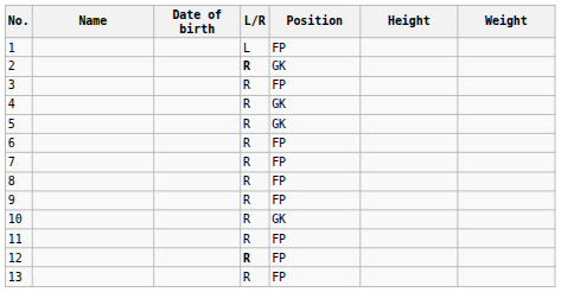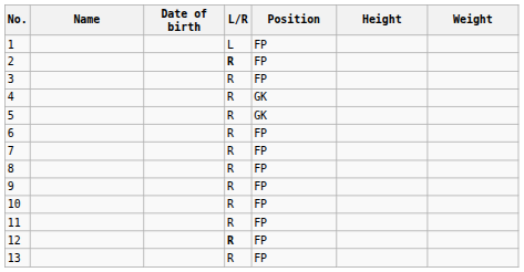2 | Position: GK -> FP
10 | Position: GK -> FP
